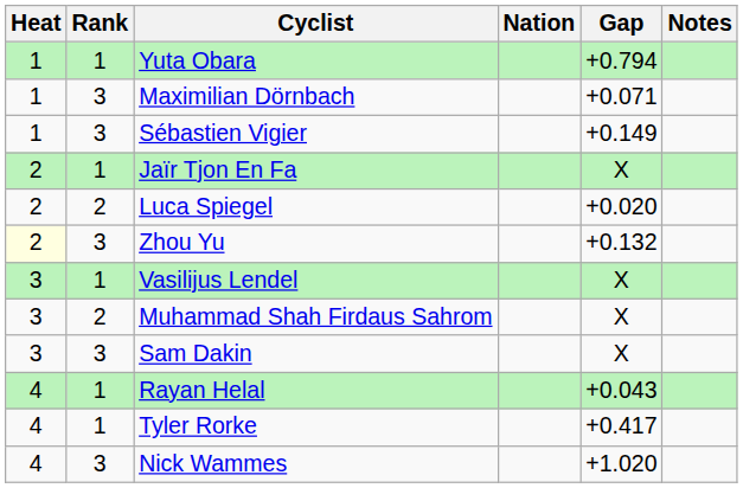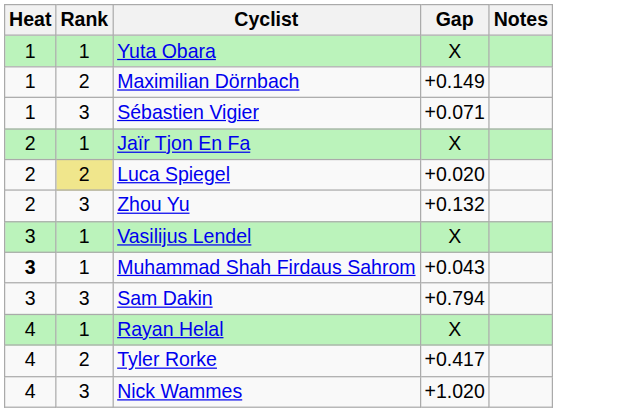- column: Nation
Yuta Obara | Gap: +0.794 -> X
Maximilian Dörnbach | Rank: 3 -> 2
Maximilian Dörnbach | Gap: +0.071 -> +0.149
Sébastien Vigier | Gap: +0.149 -> +0.071
Luca Spiegel | Rank: no background -> khaki background
Zhou Yu | Heat: lightyellow background -> no background
Muhammad Shah Firdaus Sahrom | Heat: normal -> bold
Muhammad Shah Firdaus Sahrom | Rank: 2 -> 1
Muhammad Shah Firdaus Sahrom | Gap: X -> +0.043
Sam Dakin | Gap: X -> +0.794
Rayan Helal | Gap: +0.043 -> X
Tyler Rorke | Rank: 1 -> 2
